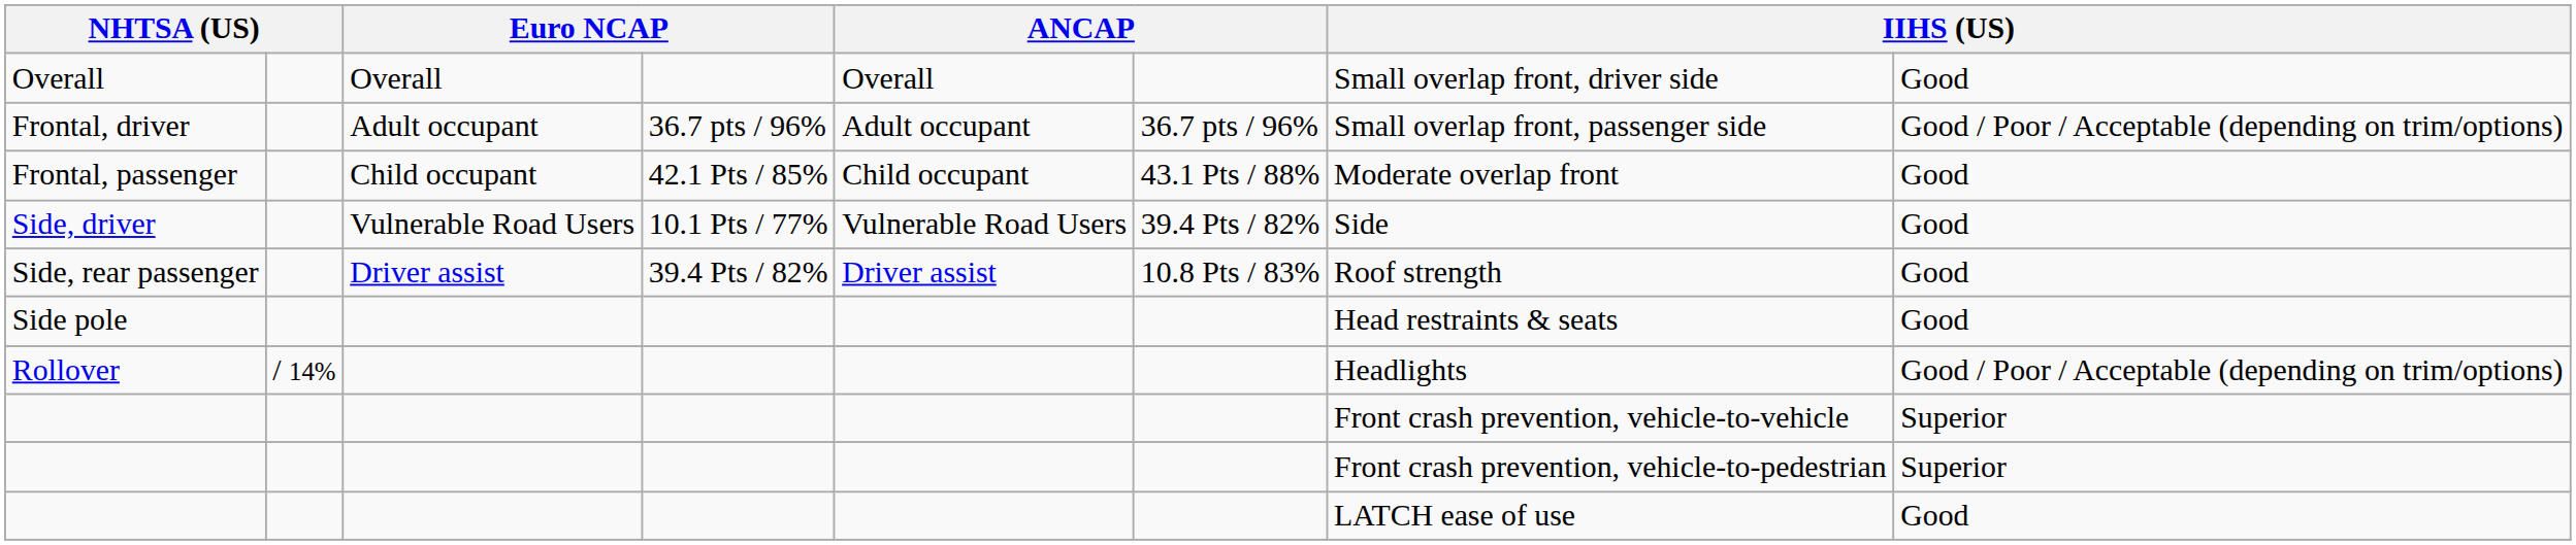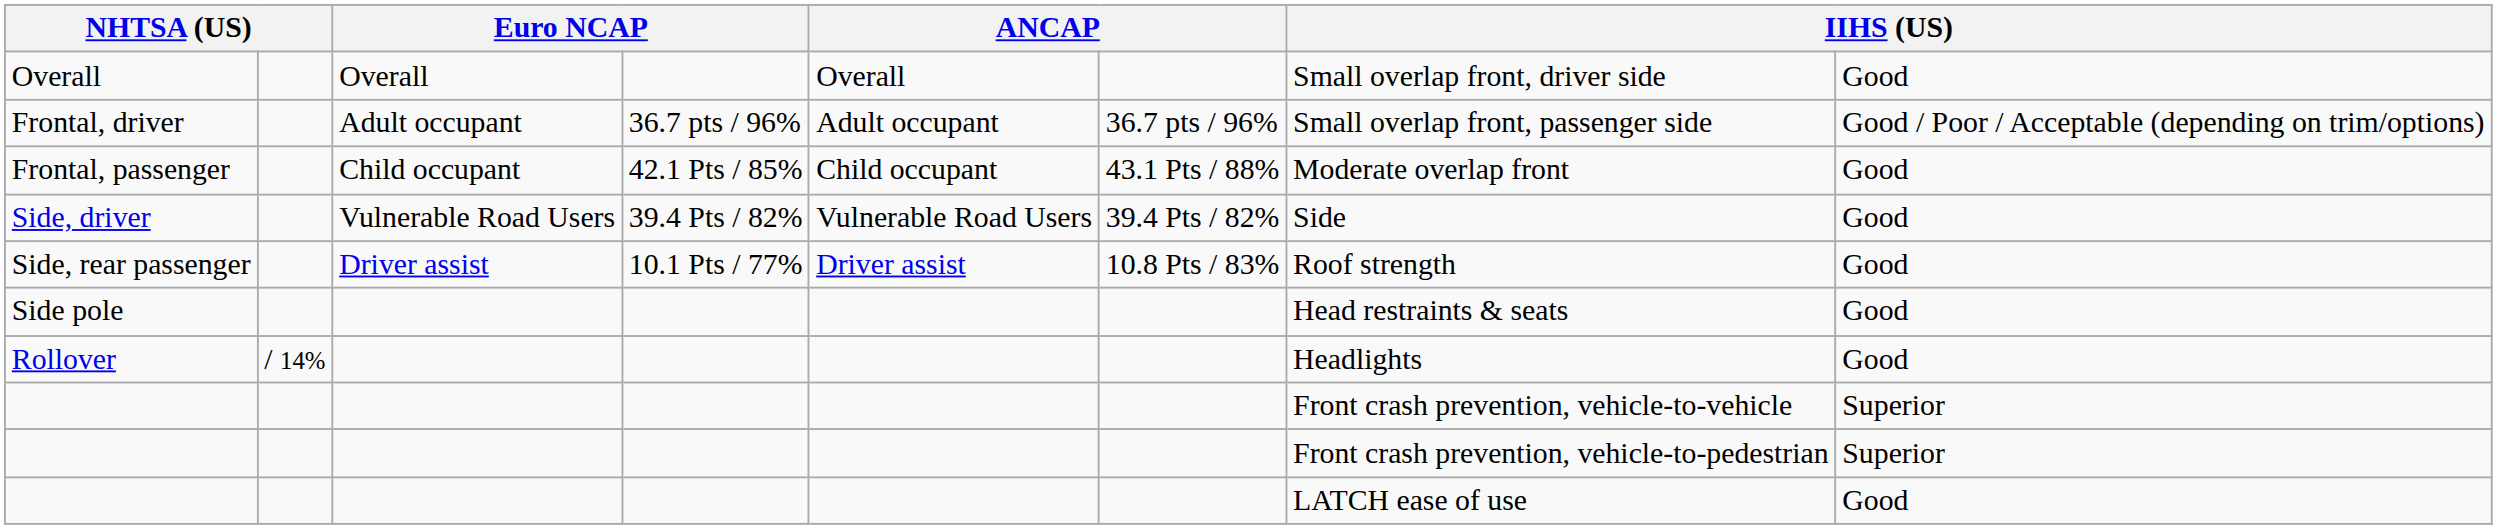Side, driver | column 4: 10.1 Pts / 77% -> 39.4 Pts / 82%
Side, rear passenger | column 4: 39.4 Pts / 82% -> 10.1 Pts / 77%
Rollover | column 8: Good / Poor / Acceptable (depending on trim/options) -> Good
